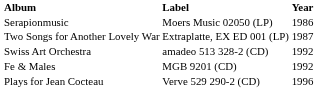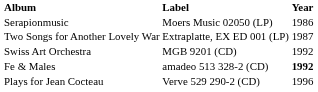Swiss Art Orchestra | Label: amadeo 513 328-2 (CD) -> MGB 9201 (CD)
Fe & Males | Label: MGB 9201 (CD) -> amadeo 513 328-2 (CD)
Fe & Males | Year: normal -> bold
